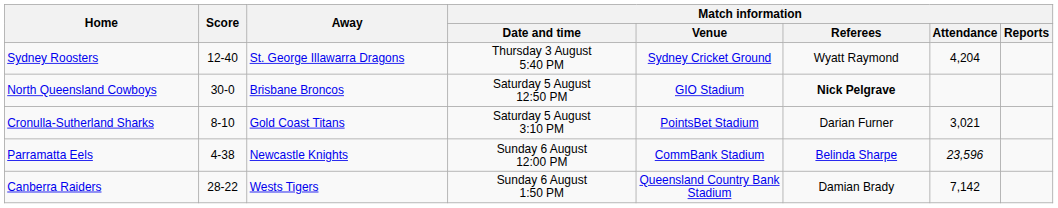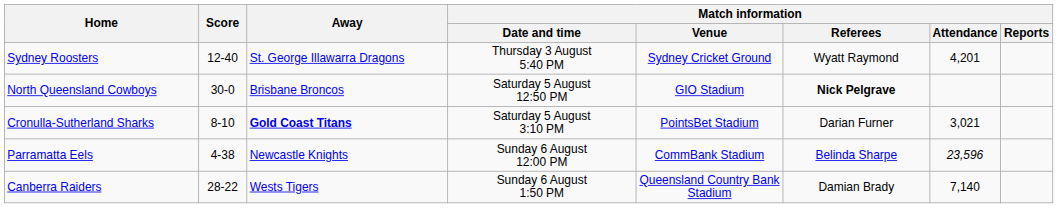Sydney Roosters | Match information / Attendance: 4,204 -> 4,201
Cronulla-Sutherland Sharks | Away: normal -> bold
Canberra Raiders | Match information / Attendance: 7,142 -> 7,140
